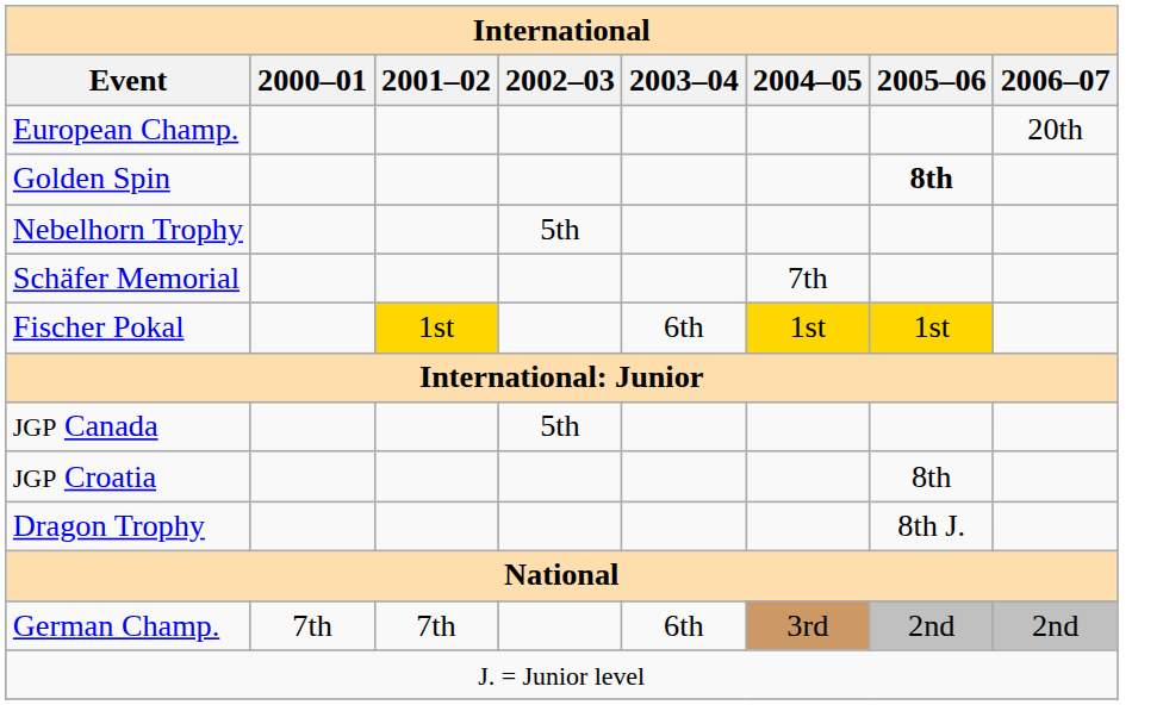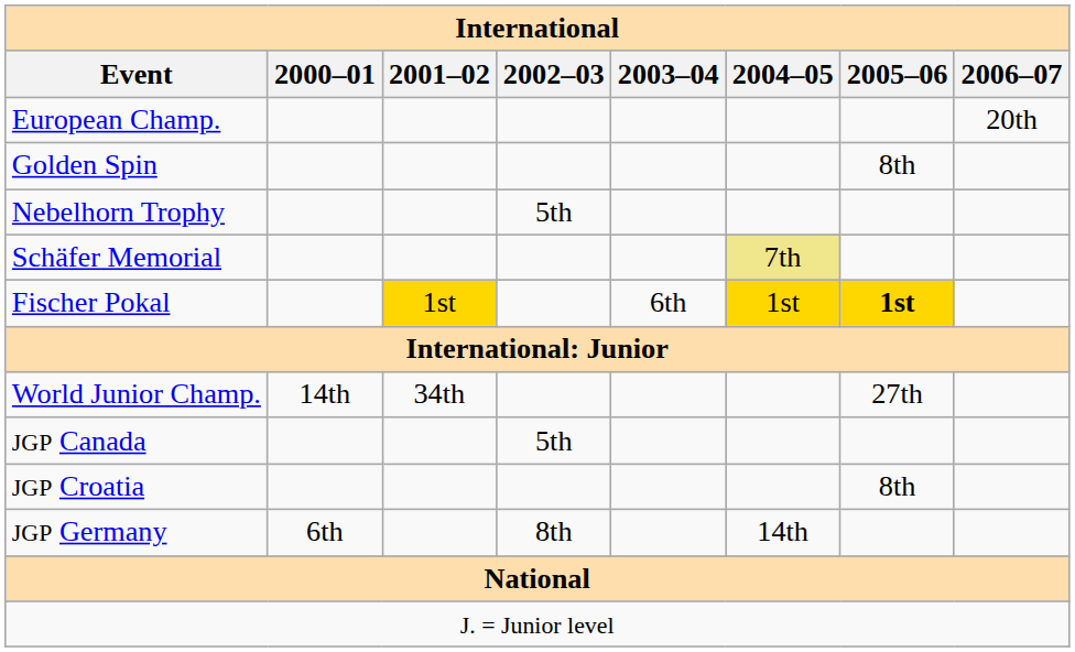Golden Spin | 2005–06: bold -> normal
Schäfer Memorial | 2004–05: no background -> khaki background
Fischer Pokal | 2005–06: normal -> bold
+ row: World Junior Champ. | 14th | 34th | 27th
+ row: JGP Germany | 6th | 8th | 14th
- row: Dragon Trophy | 8th J.
- row: German Champ. | 7th | 7th | 6th | 3rd | 2nd | 2nd
